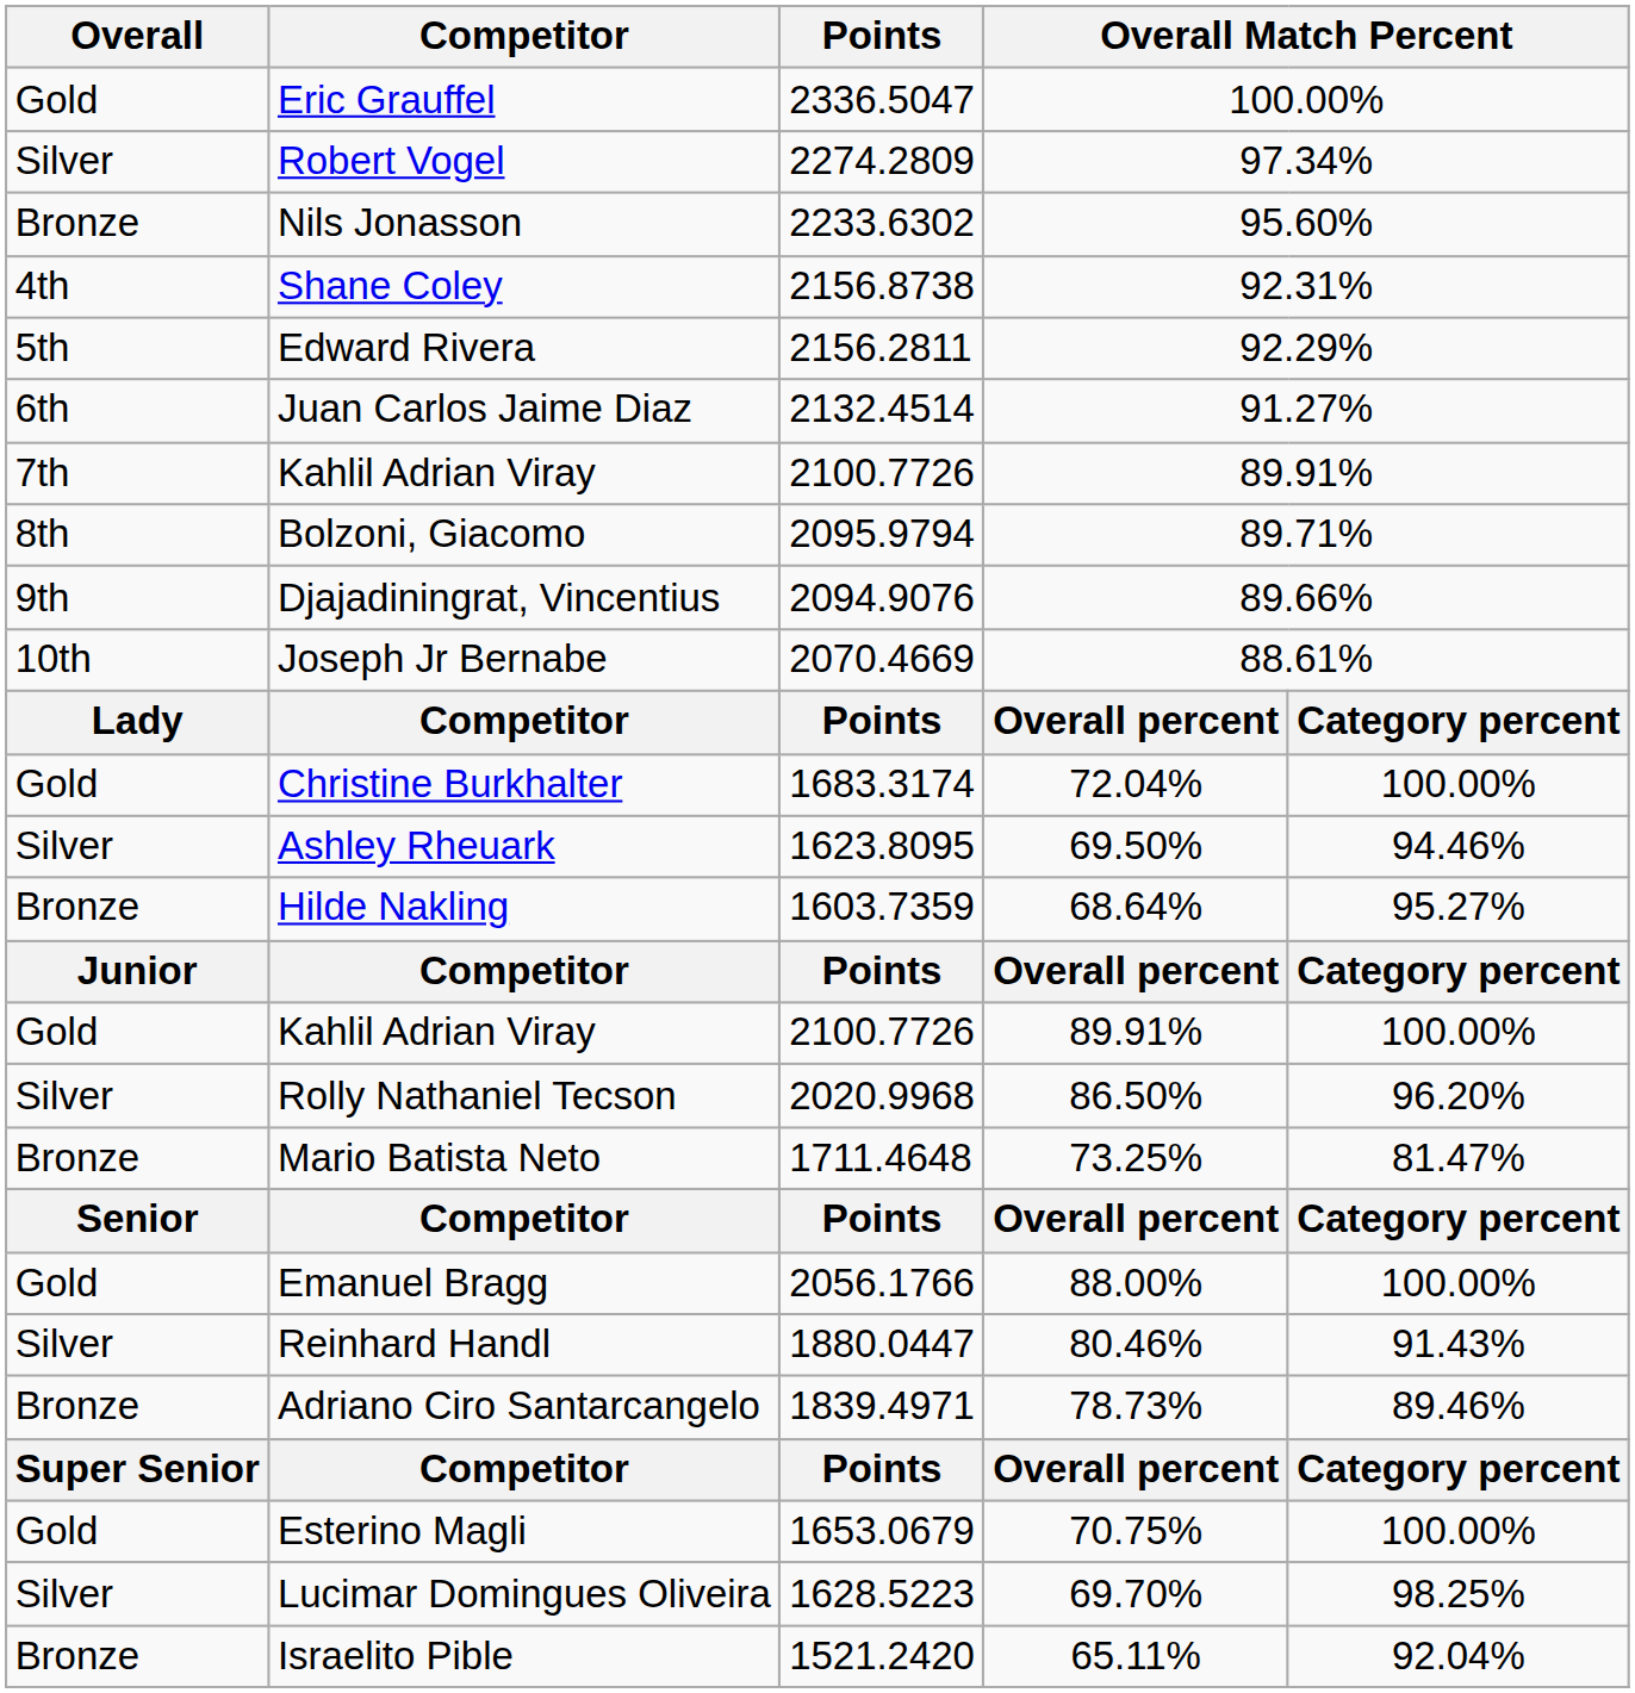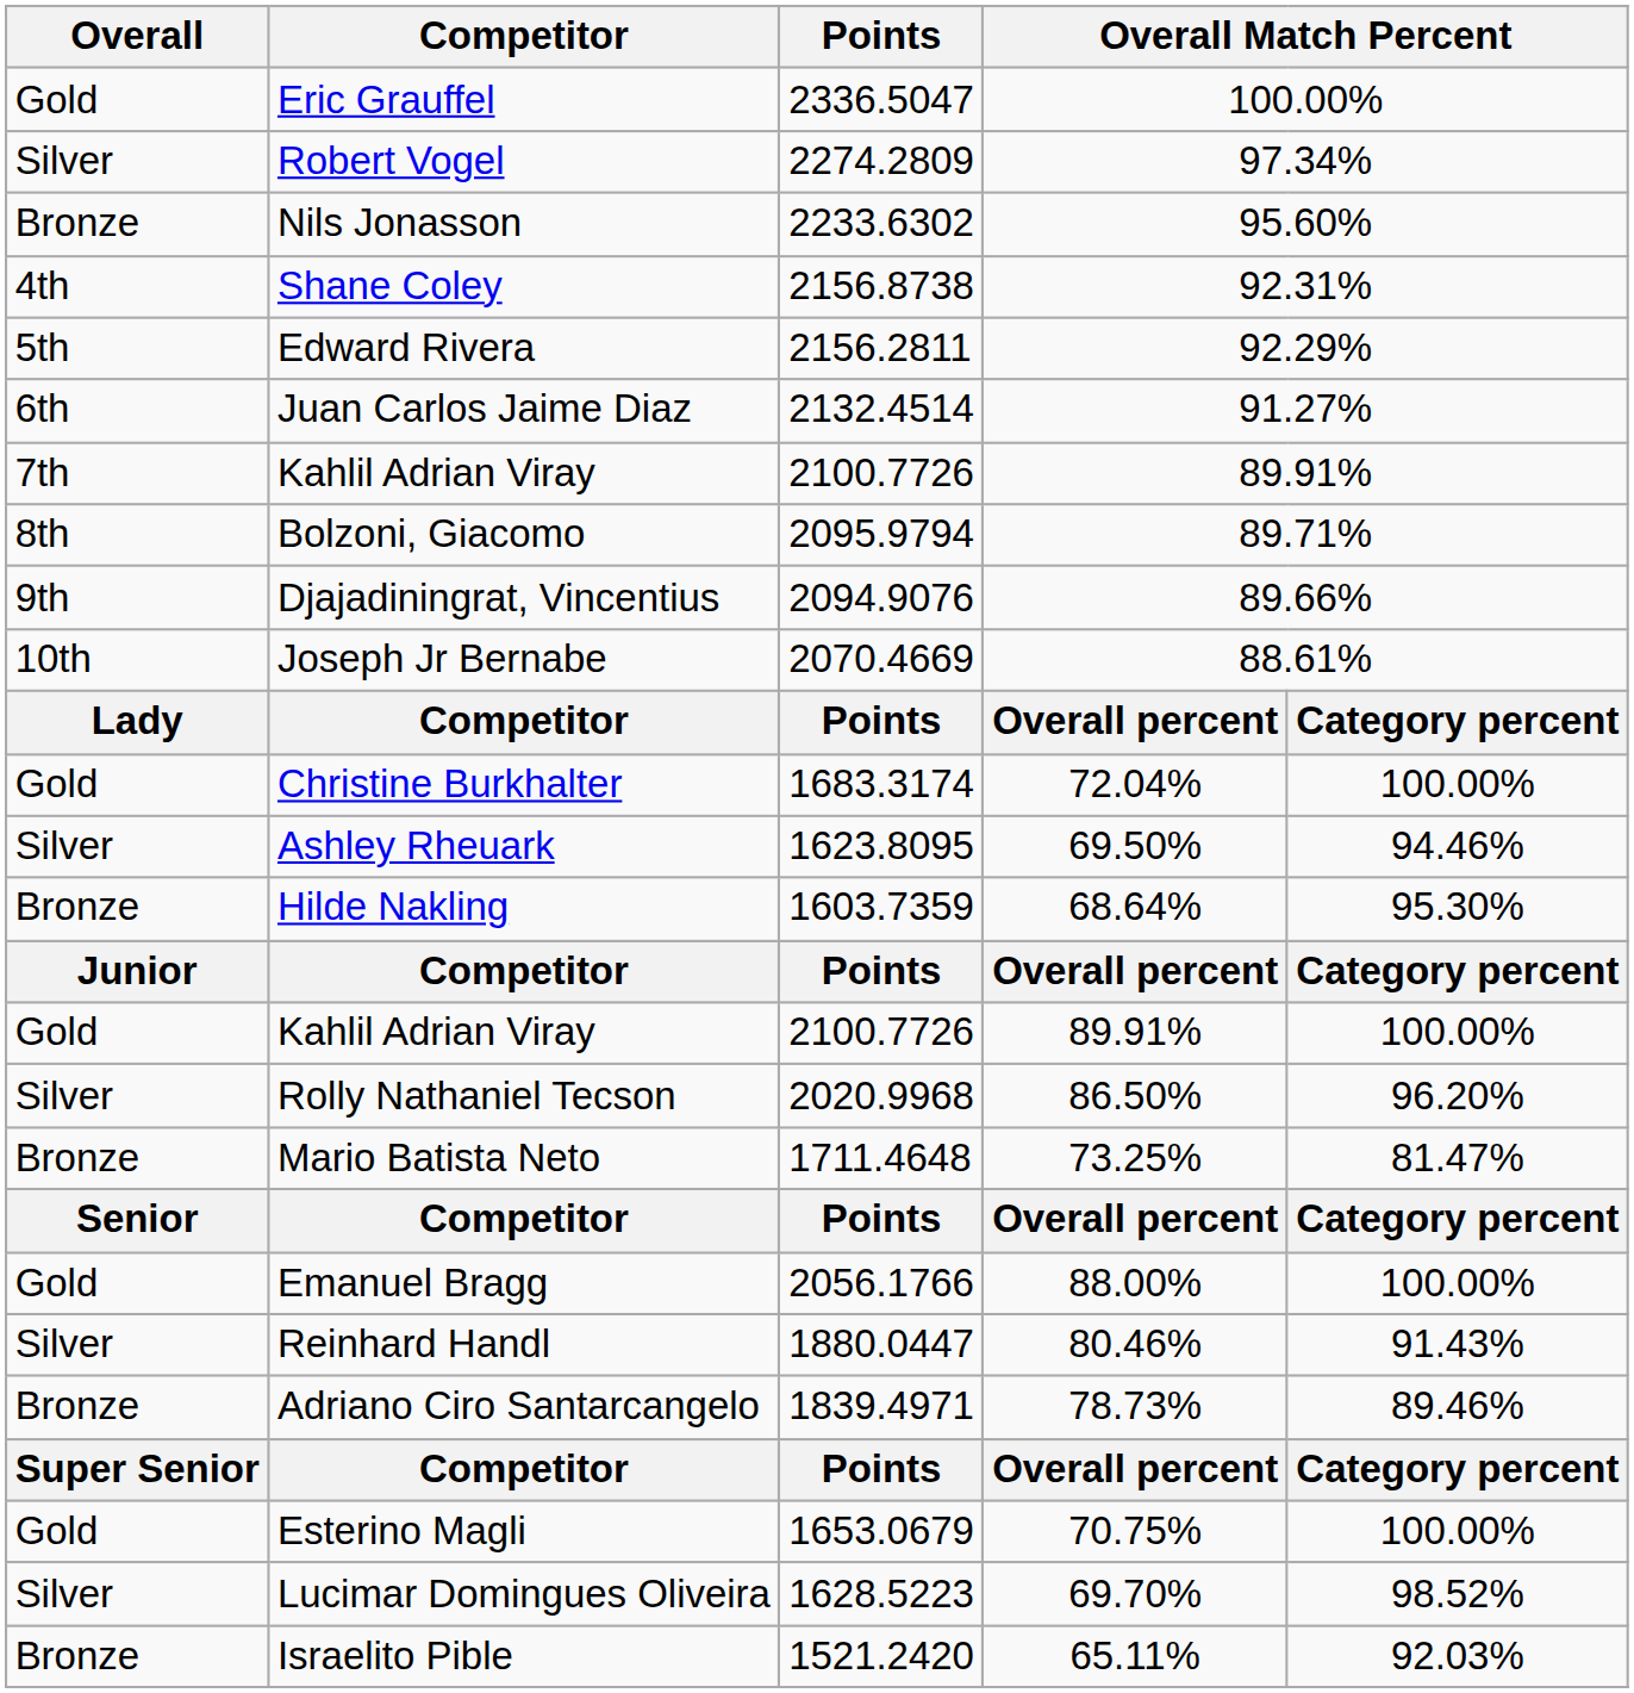Hilde Nakling | column 5: 95.27% -> 95.30%
Lucimar Domingues Oliveira | column 5: 98.25% -> 98.52%
Israelito Pible | column 5: 92.04% -> 92.03%
